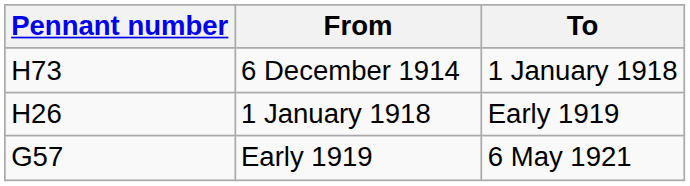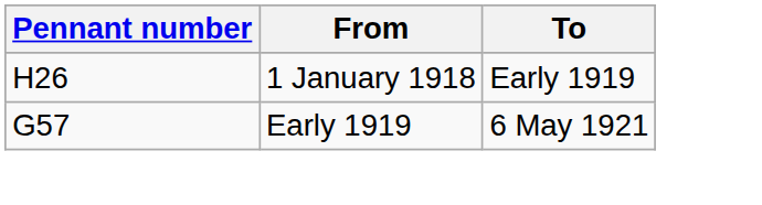- row: H73 | 6 December 1914 | 1 January 1918
